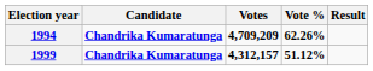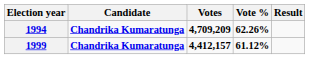1999 | Votes: 4,312,157 -> 4,412,157
1999 | Vote %: 51.12% -> 61.12%
